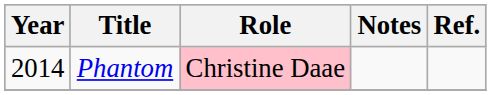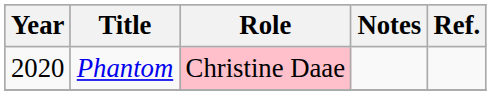Phantom | Year: 2014 -> 2020
